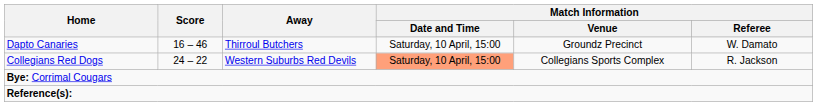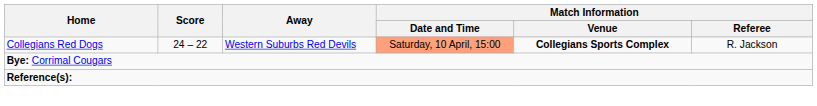- row: Dapto Canaries | 16 – 46 | Thirroul Butchers | Saturday, 10 April, 15:00 | Groundz Precinct | W. Damato
Collegians Red Dogs | Match Information / Venue: normal -> bold
